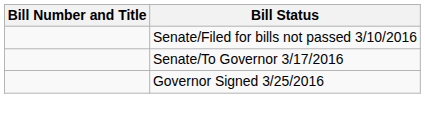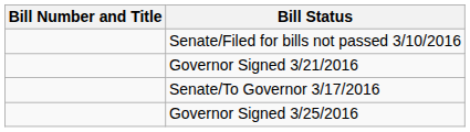+ row: Governor Signed 3/21/2016
